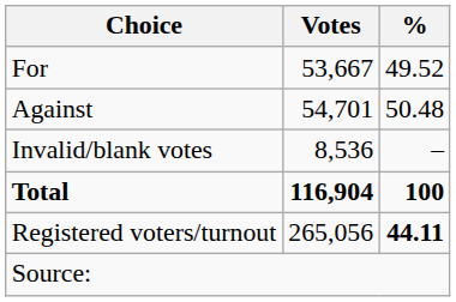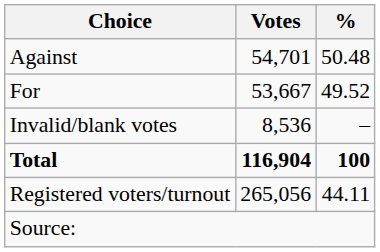rows swapped: For <-> Against
Registered voters/turnout | %: bold -> normal
